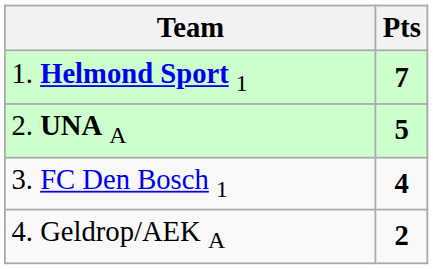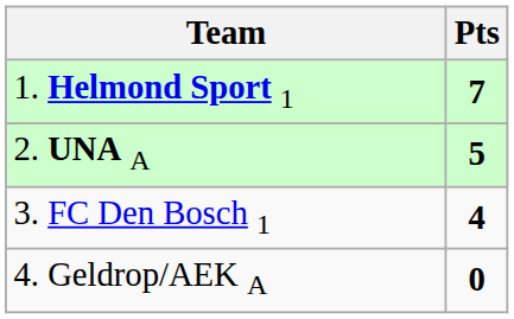4. Geldrop/AEK A | Pts: 2 -> 0
